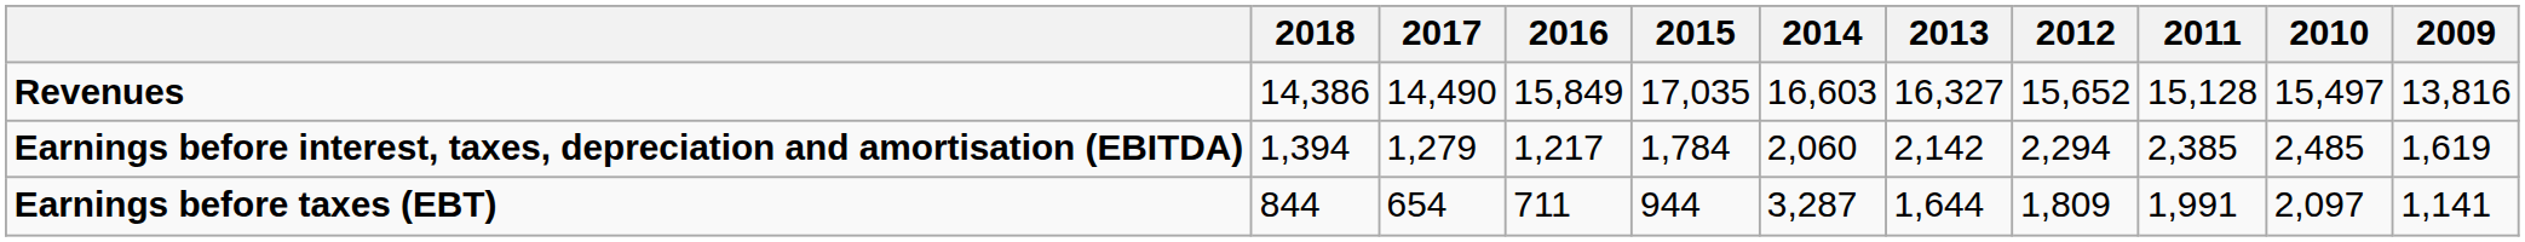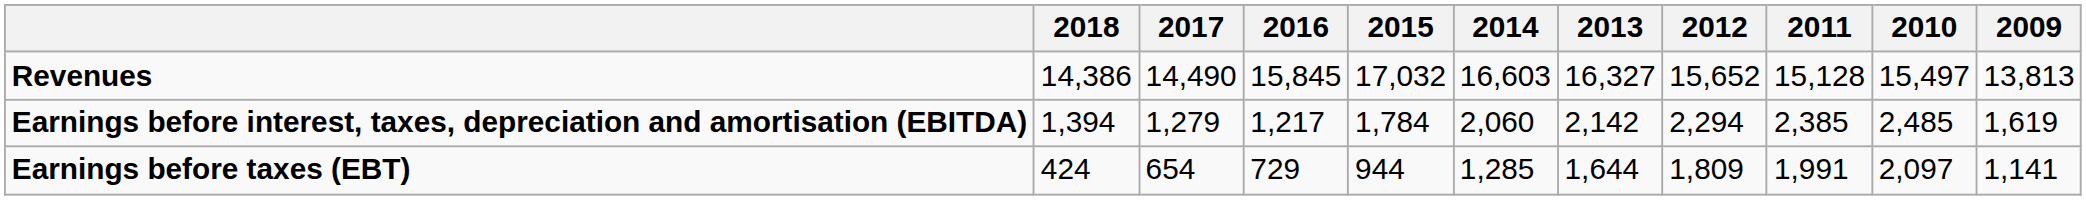Revenues | 2016: 15,849 -> 15,845
Revenues | 2015: 17,035 -> 17,032
Revenues | 2009: 13,816 -> 13,813
Earnings before taxes (EBT) | 2018: 844 -> 424
Earnings before taxes (EBT) | 2016: 711 -> 729
Earnings before taxes (EBT) | 2014: 3,287 -> 1,285
